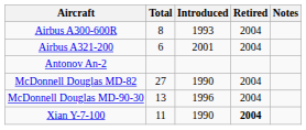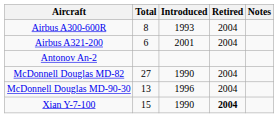Xian Y-7-100 | Total: 11 -> 15
